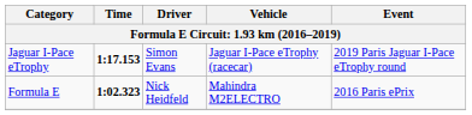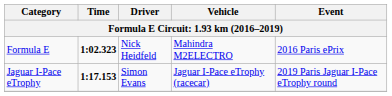rows swapped: Formula E <-> Jaguar I-Pace eTrophy
